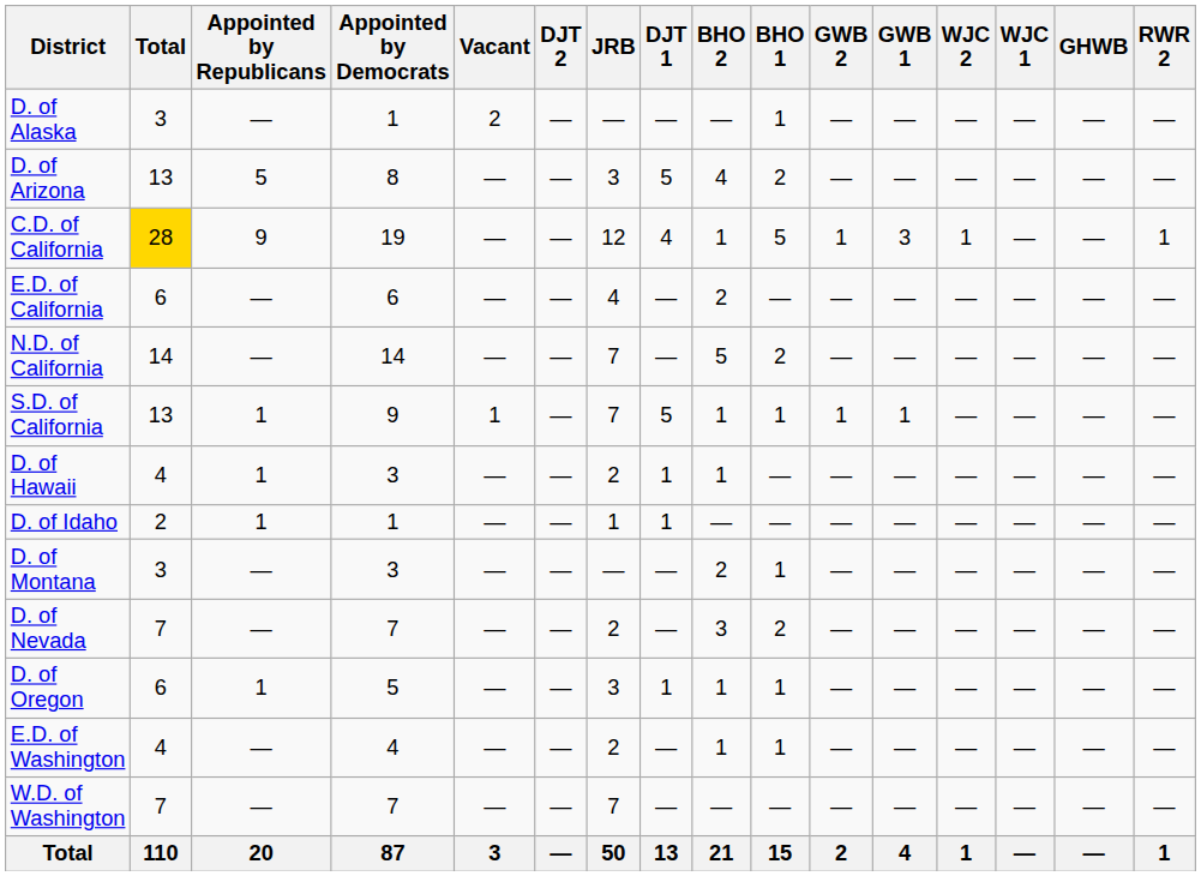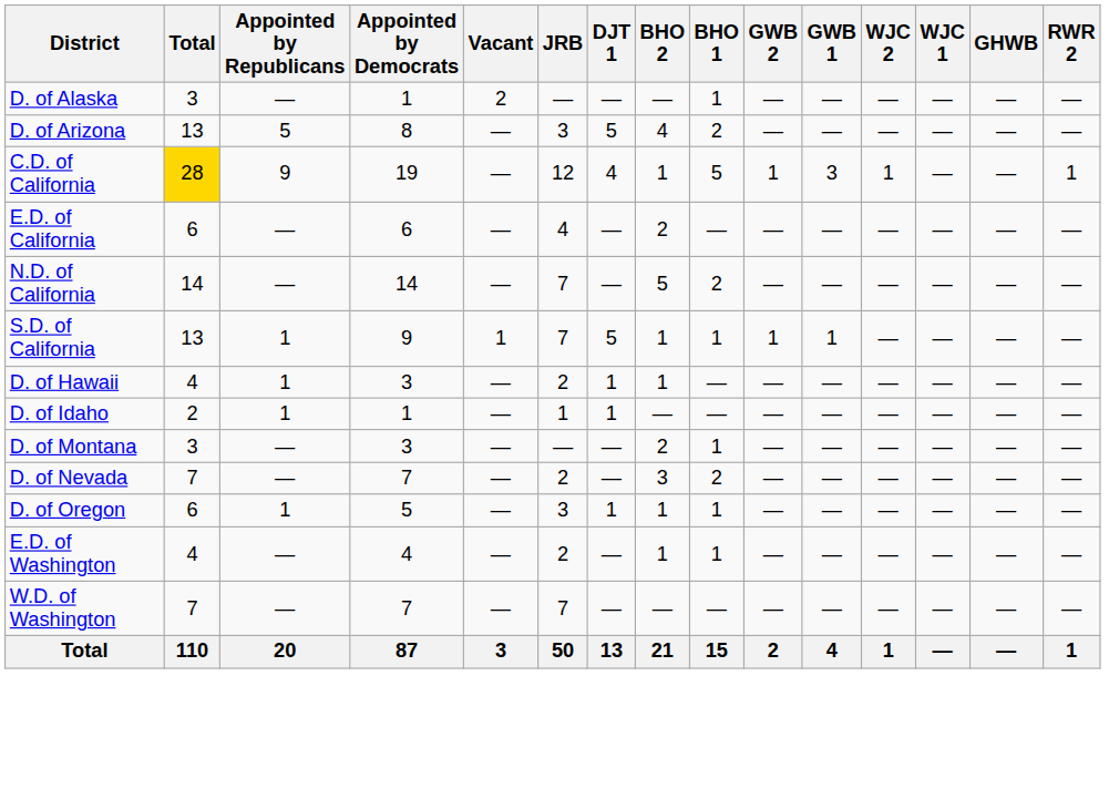- column: DJT 2 | — | — | — | — | — | — | — | — | — | — | — | — | — | —
